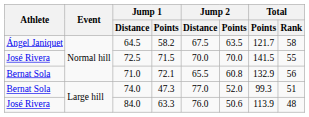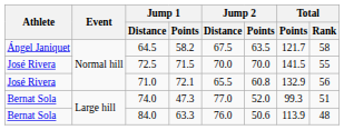71.0 | Athlete: Bernat Sola -> José Rivera
84.0 | Athlete: José Rivera -> Bernat Sola
